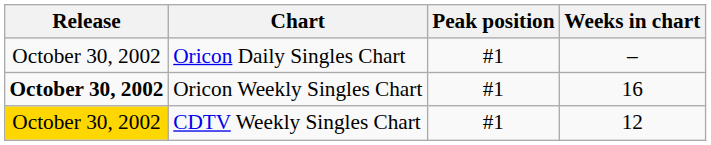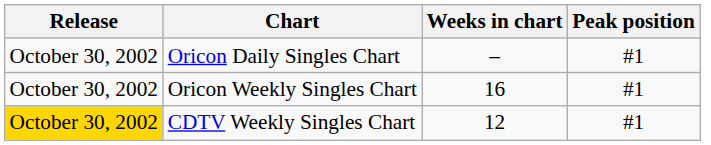columns swapped: Peak position <-> Weeks in chart
Oricon Weekly Singles Chart | Release: bold -> normal
